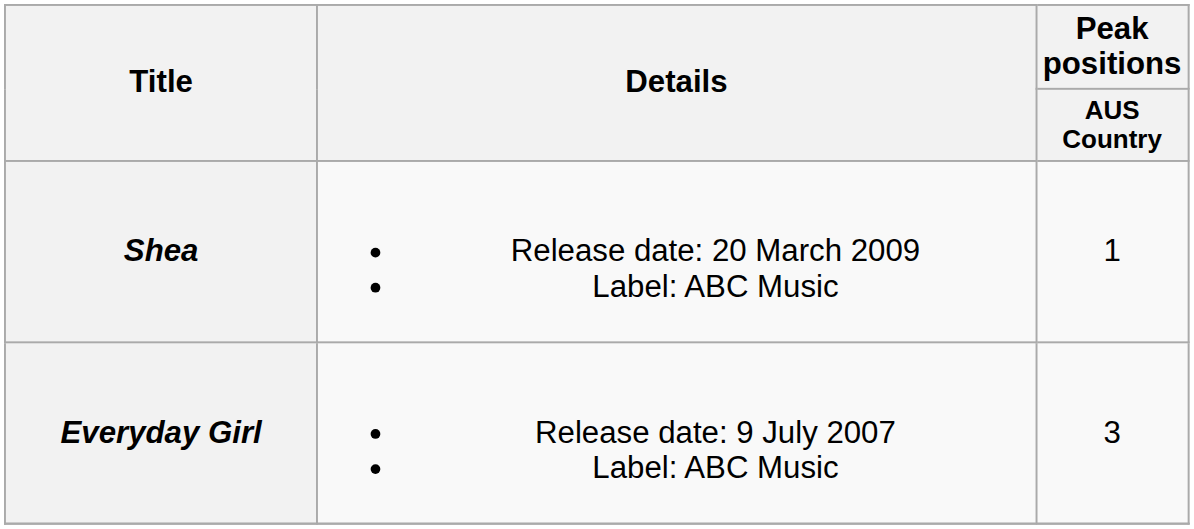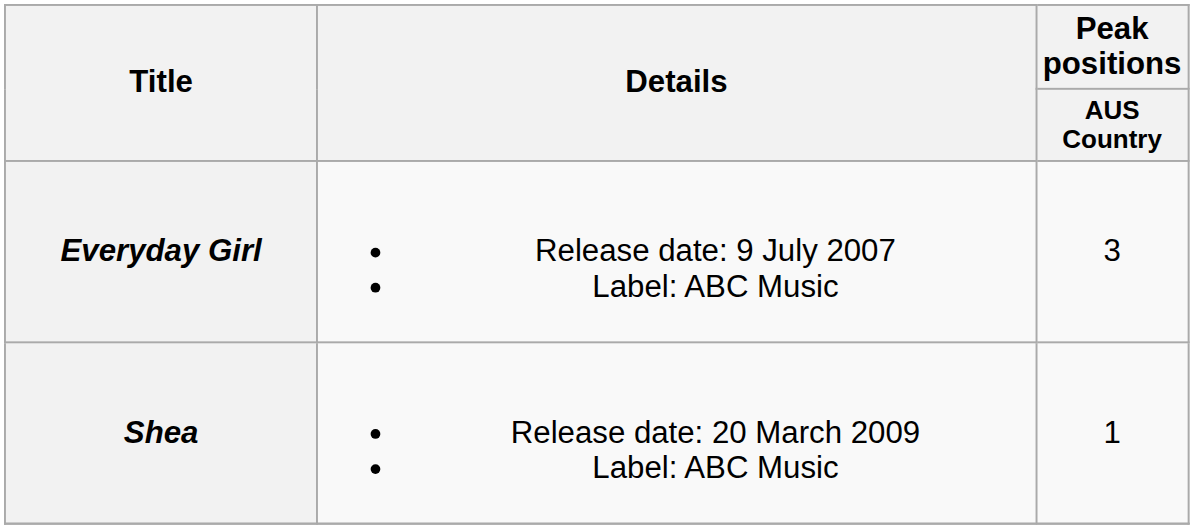rows swapped: Everyday Girl <-> Shea
